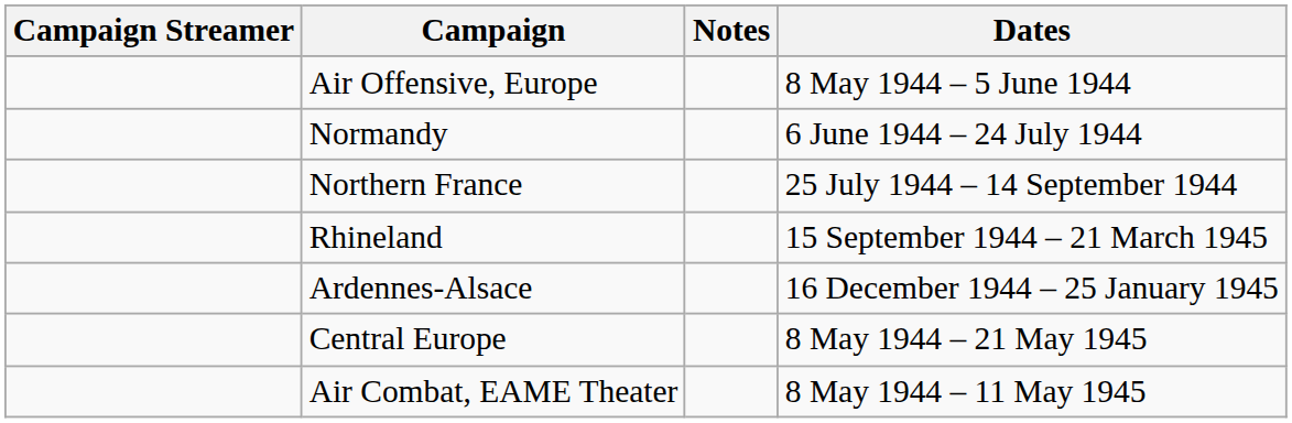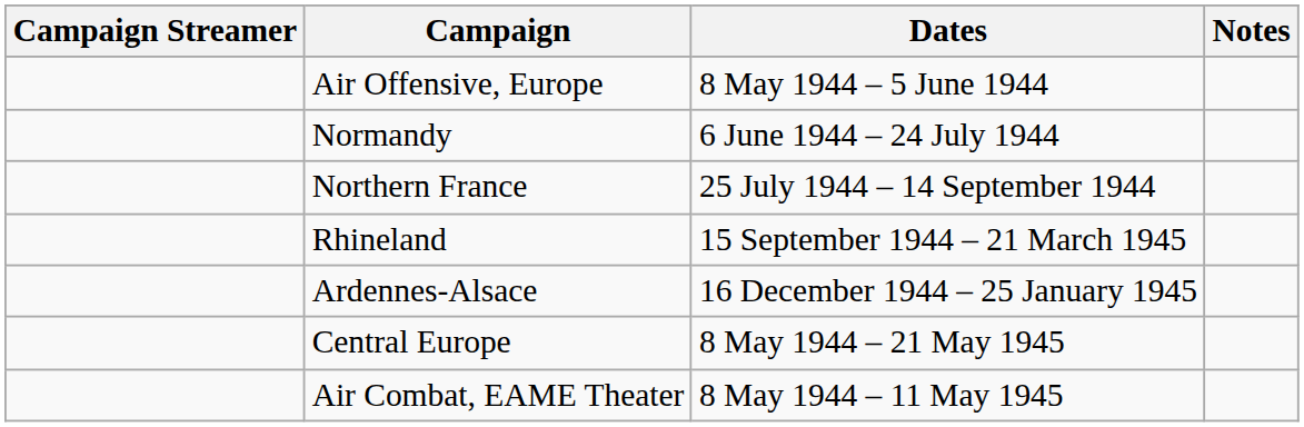columns swapped: Dates <-> Notes
